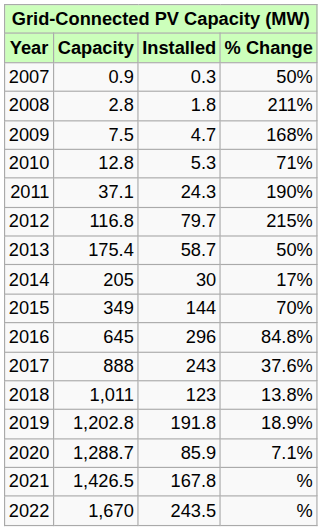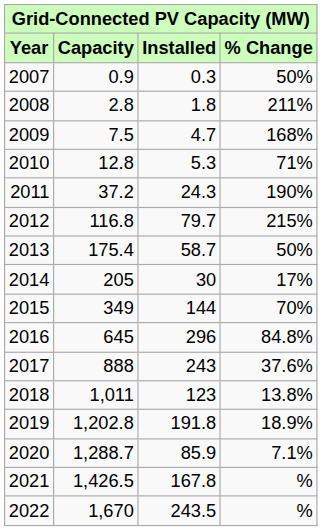2011 | Capacity: 37.1 -> 37.2
